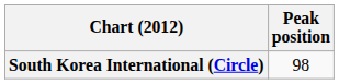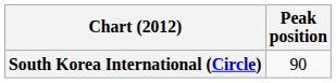South Korea International (Circle) | Peak position: 98 -> 90
